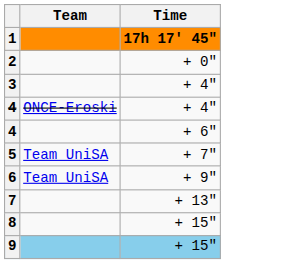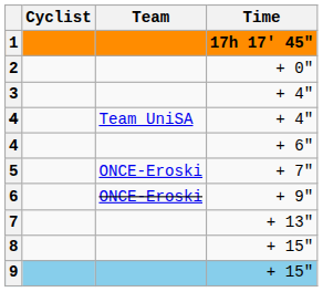+ column: Cyclist
4 / + 4" | Team: ONCE-Eroski -> Team UniSA
5 | Team: Team UniSA -> ONCE-Eroski
6 | Team: Team UniSA -> ONCE-Eroski
